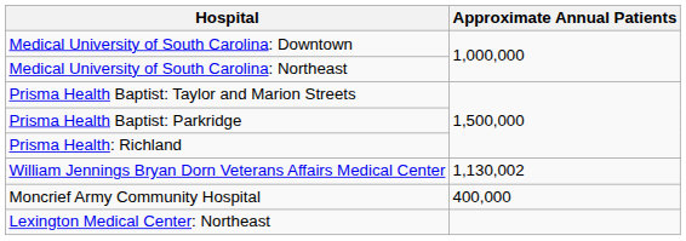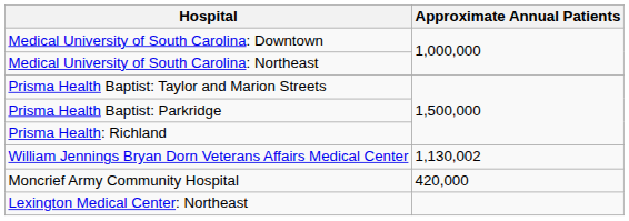Moncrief Army Community Hospital | Approximate Annual Patients: 400,000 -> 420,000
